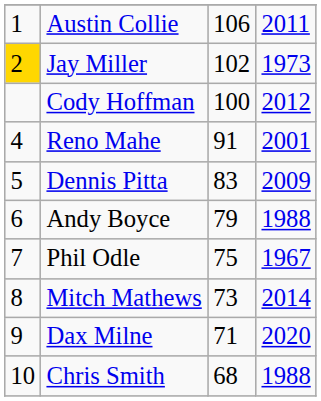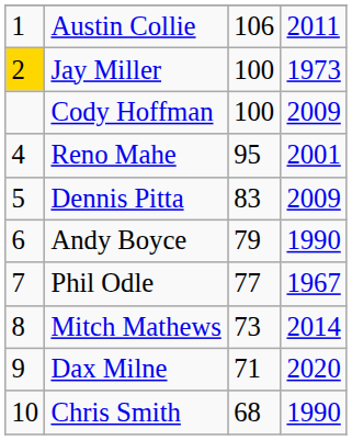Jay Miller | column 3: 102 -> 100
Cody Hoffman | column 4: 2012 -> 2009
Reno Mahe | column 3: 91 -> 95
Andy Boyce | column 4: 1988 -> 1990
Phil Odle | column 3: 75 -> 77
Chris Smith | column 4: 1988 -> 1990
